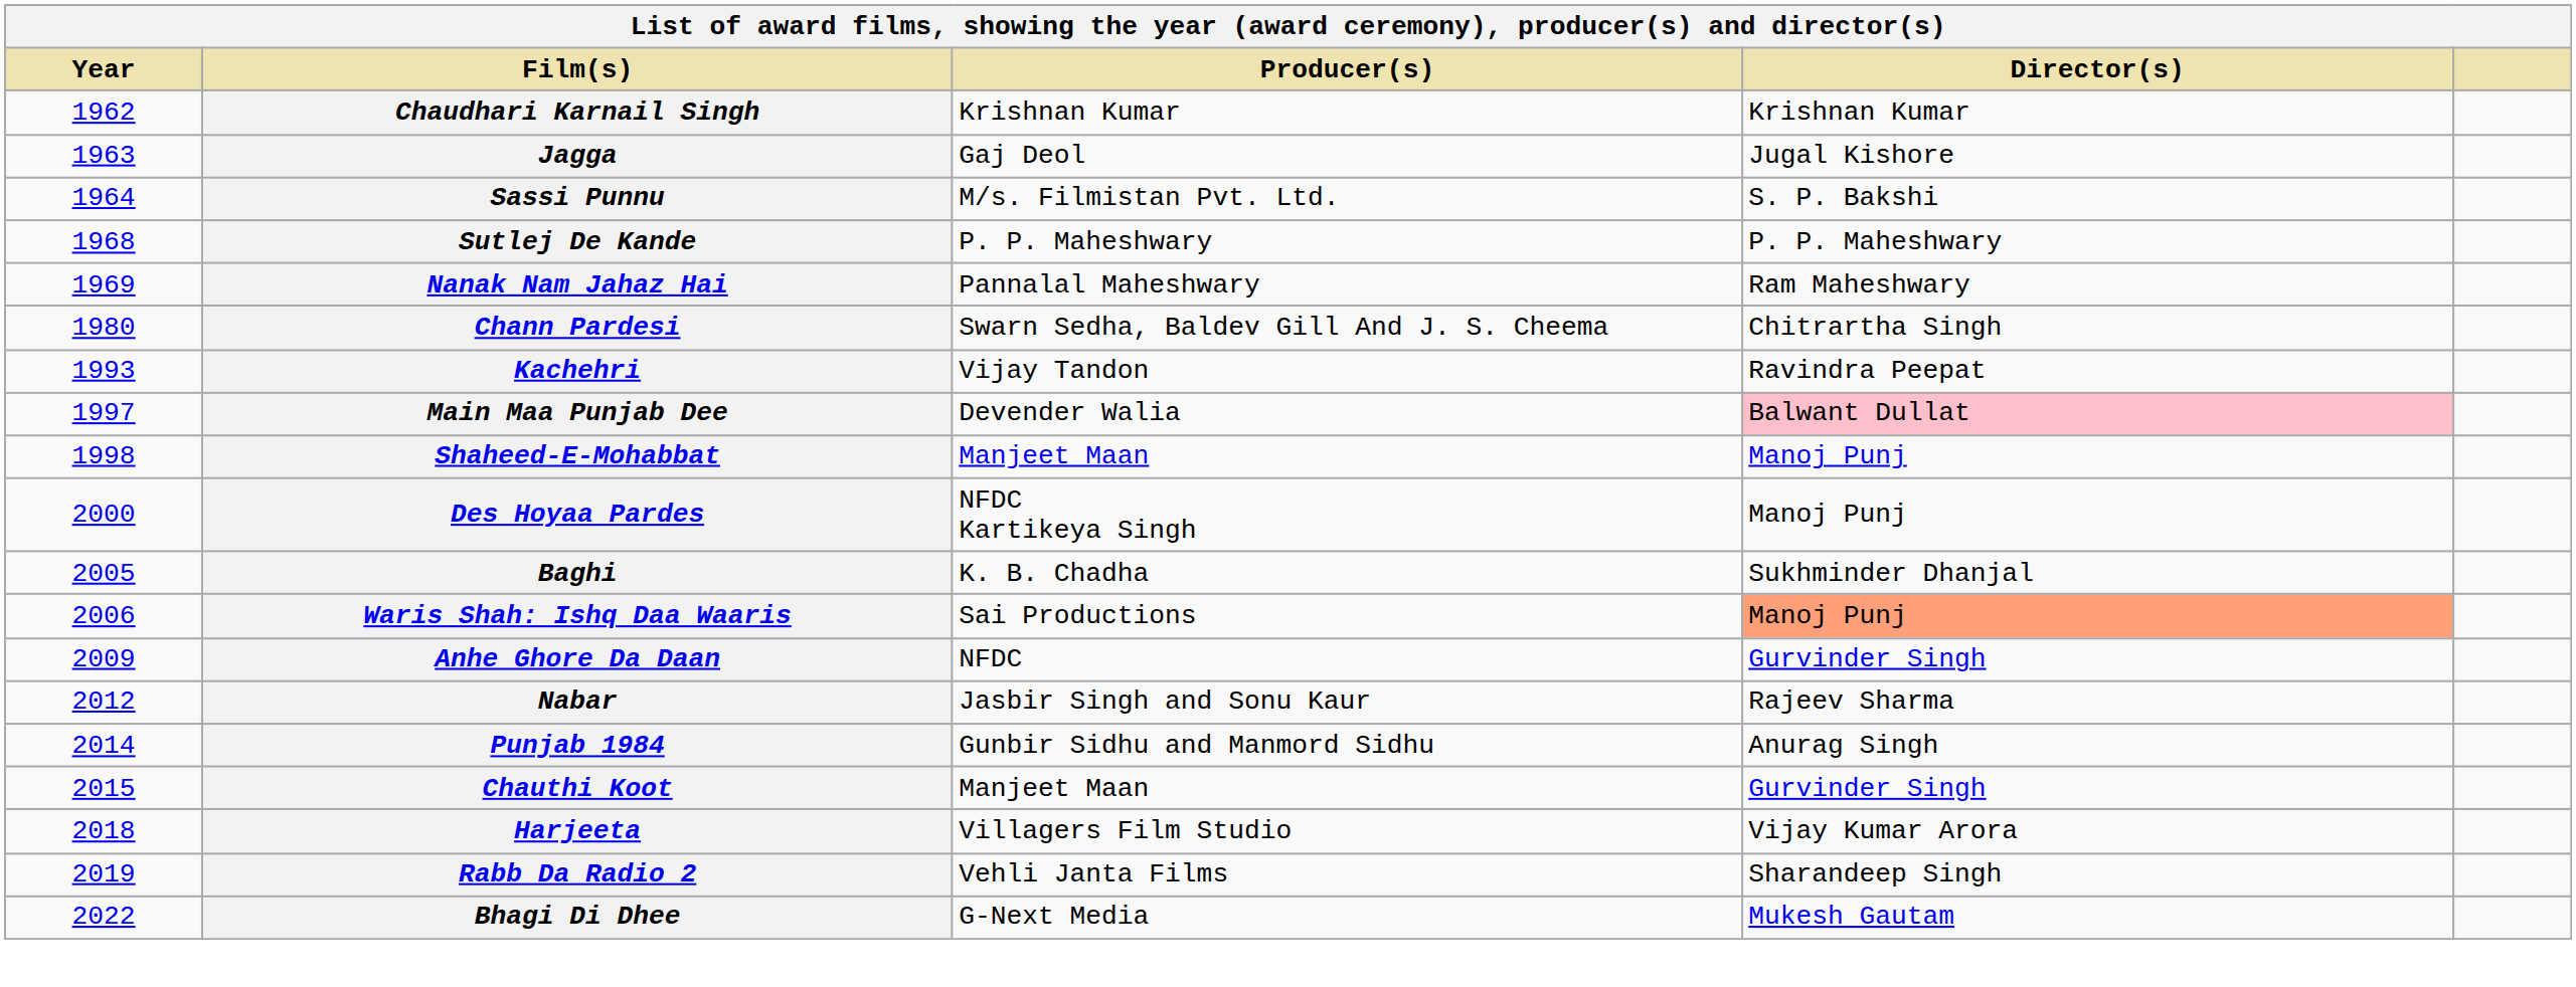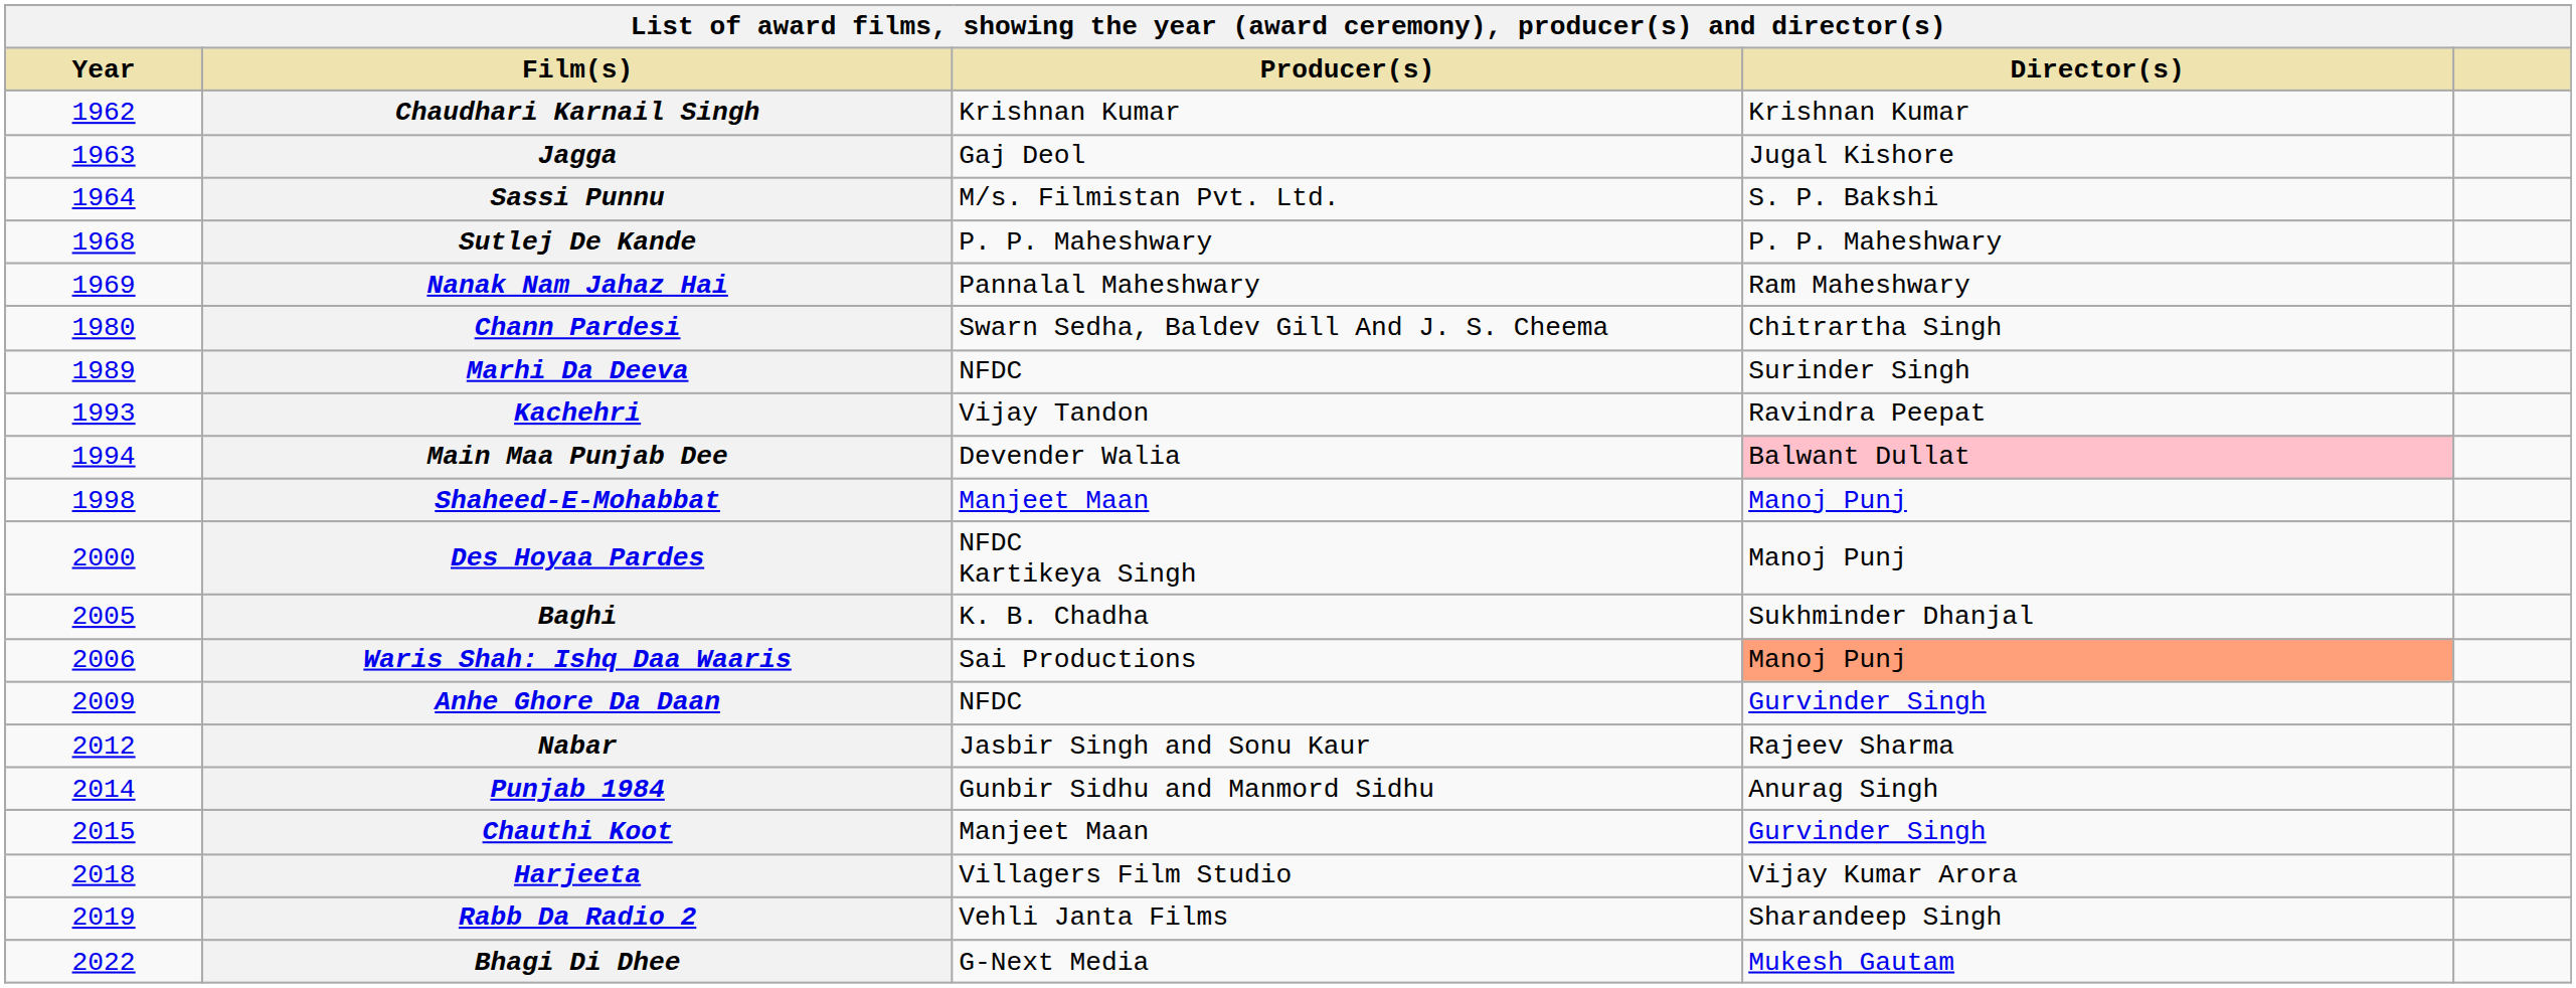+ row: 1989 | Marhi Da Deeva | NFDC | Surinder Singh
Main Maa Punjab Dee | Year: 1997 -> 1994
